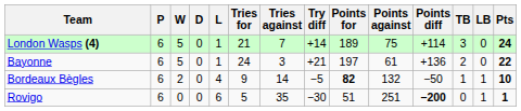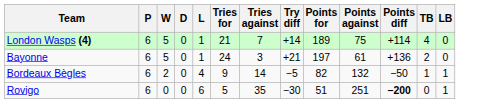- column: Pts | 24 | 22 | 10 | 1
London Wasps (4) | TB: 3 -> 4
Bordeaux Bègles | Points for: bold -> normal
